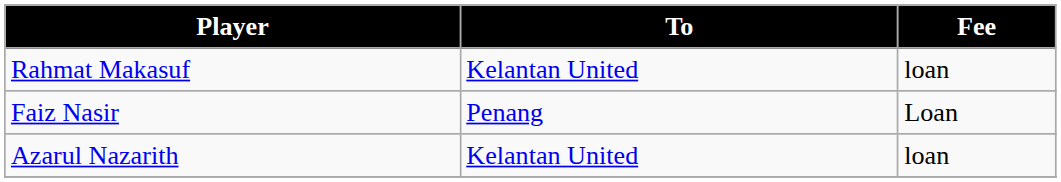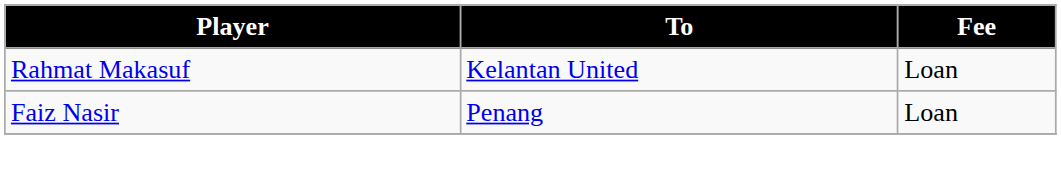Rahmat Makasuf | Fee: loan -> Loan
- row: Azarul Nazarith | Kelantan United | loan
